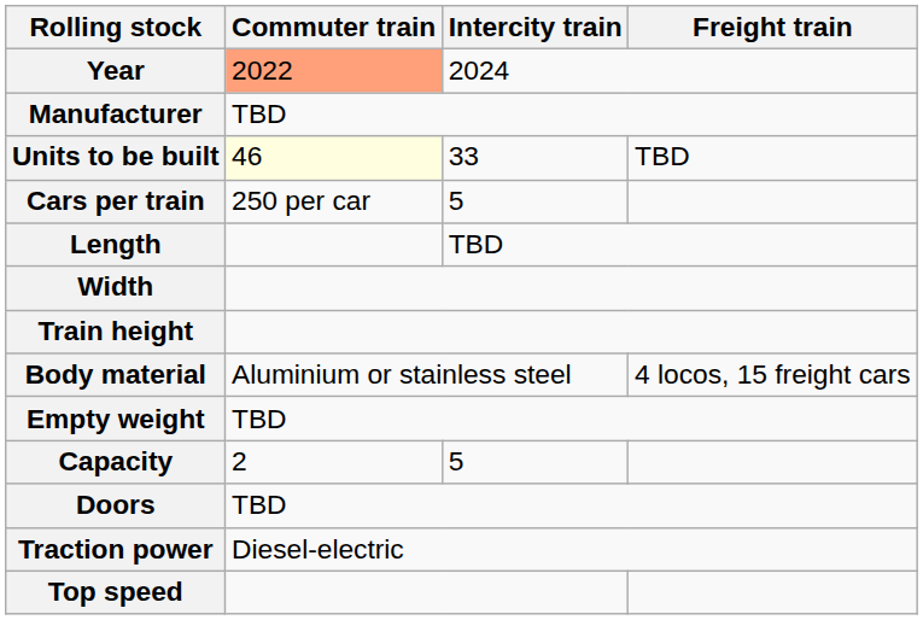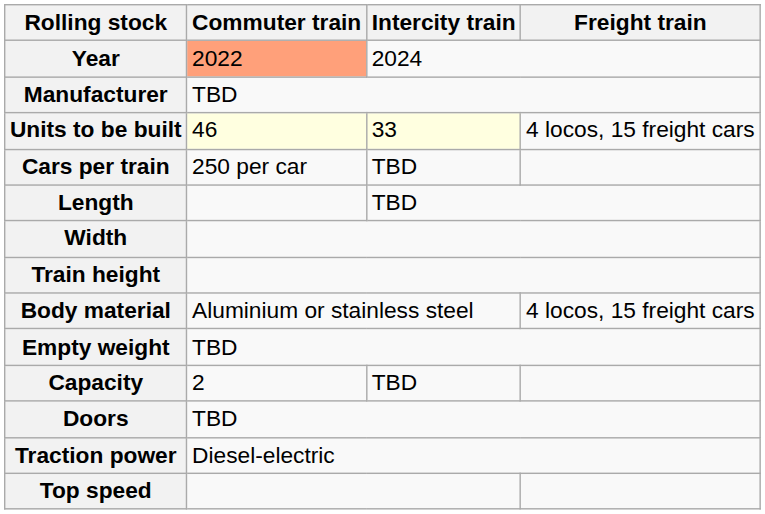Units to be built | Intercity train: no background -> lightyellow background
Units to be built | Freight train: TBD -> 4 locos, 15 freight cars
Cars per train | Intercity train: 5 -> TBD
Capacity | Intercity train: 5 -> TBD
